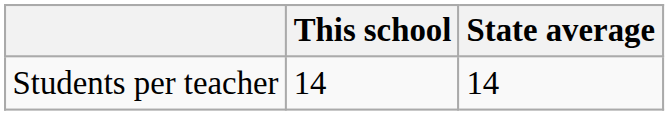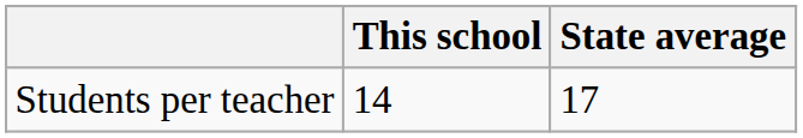Students per teacher | State average: 14 -> 17
